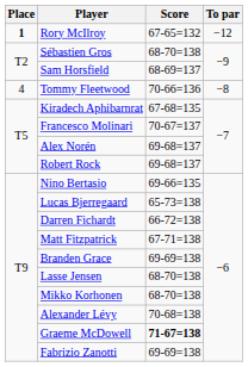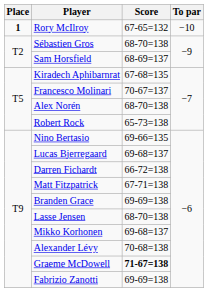Rory McIlroy | To par: −12 -> −10
- row: 4 | Tommy Fleetwood | 70-66=136 | −8
Alex Norén | Score: 69-68=137 -> 68-70=138
Robert Rock | Score: 69-68=137 -> 65-73=138
Lucas Bjerregaard | Score: 65-73=138 -> 69-68=137
Mikko Korhonen | Score: 68-70=138 -> 69-68=137
